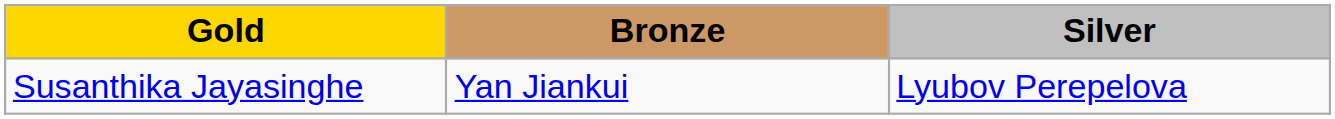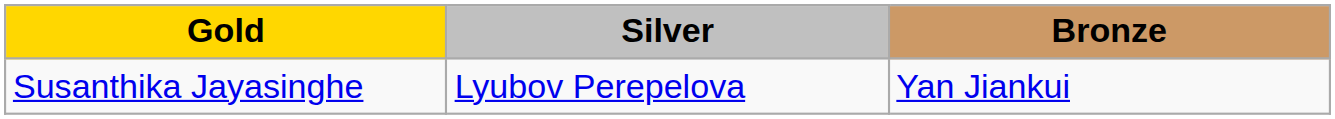columns swapped: Silver <-> Bronze
